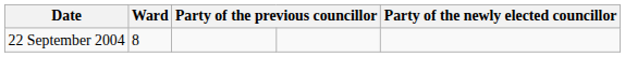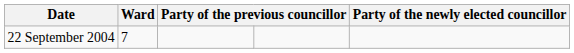22 September 2004 | Ward: 8 -> 7
